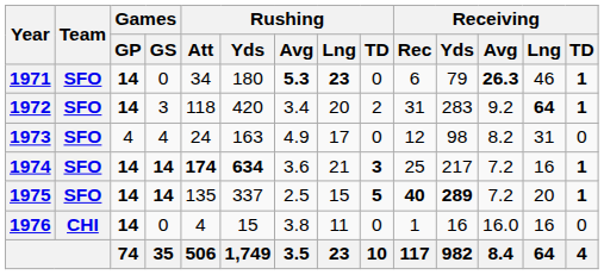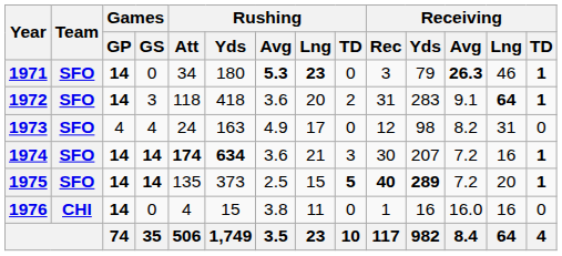1971 | Receiving / Rec: 6 -> 3
1972 | Rushing / Yds: 420 -> 418
1972 | Rushing / Avg: 3.4 -> 3.6
1972 | Receiving / Avg: 9.2 -> 9.1
1974 | Rushing / TD: bold -> normal
1974 | Receiving / Rec: 25 -> 30
1974 | Receiving / Yds: 217 -> 207
1975 | Rushing / Yds: 337 -> 373
